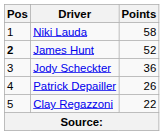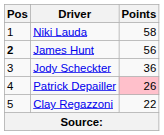James Hunt | Points: 52 -> 56
Patrick Depailler | Points: no background -> pink background
